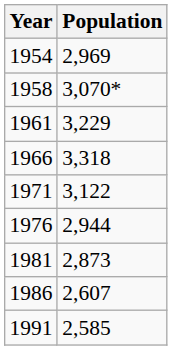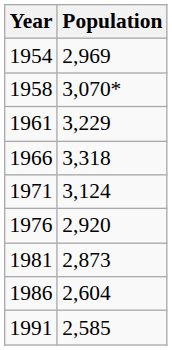1971 | Population: 3,122 -> 3,124
1976 | Population: 2,944 -> 2,920
1986 | Population: 2,607 -> 2,604
